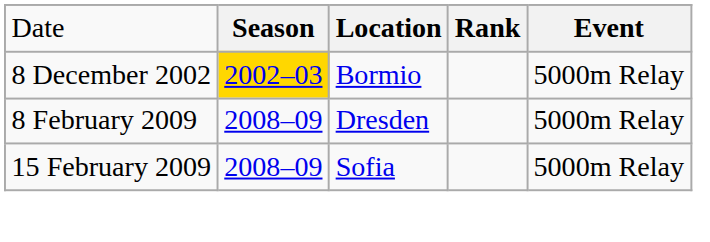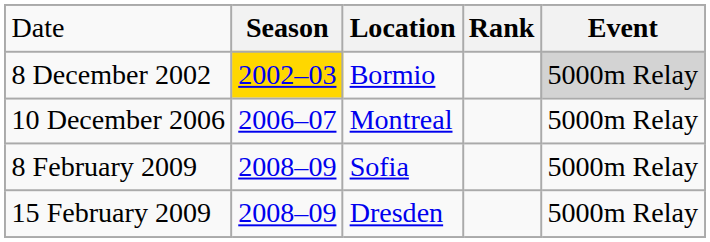8 December 2002 | column 5: no background -> lightgrey background
+ row: 10 December 2006 | 2006–07 | Montreal | 5000m Relay
8 February 2009 | column 3: Dresden -> Sofia
15 February 2009 | column 3: Sofia -> Dresden
